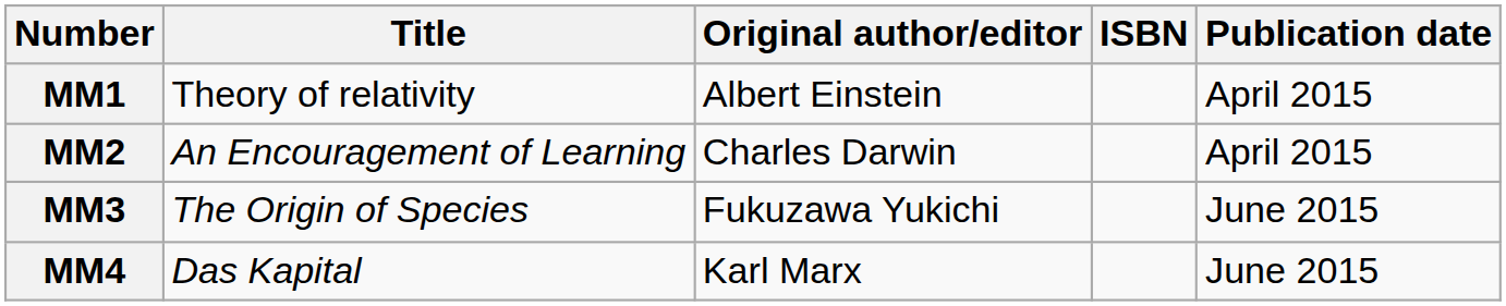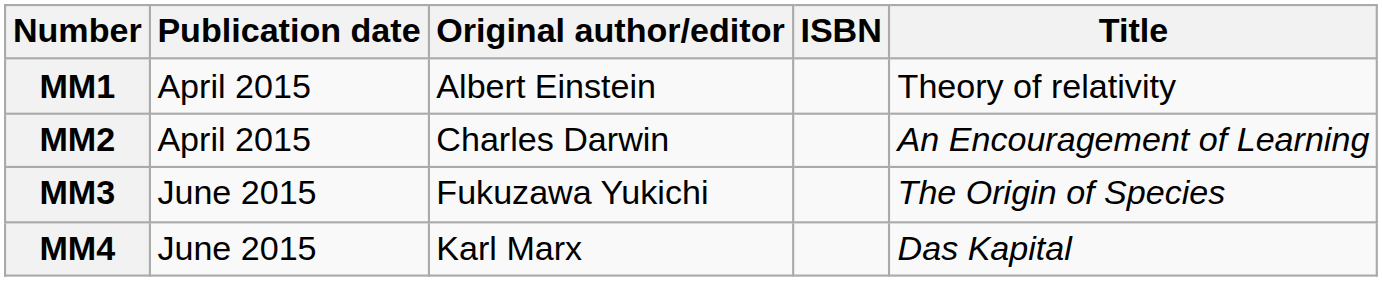columns swapped: Title <-> Publication date
